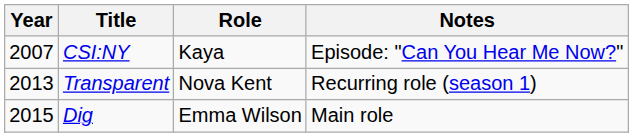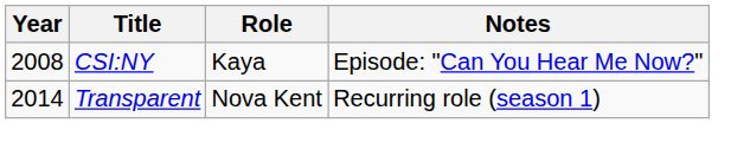CSI:NY | Year: 2007 -> 2008
Transparent | Year: 2013 -> 2014
- row: 2015 | Dig | Emma Wilson | Main role
